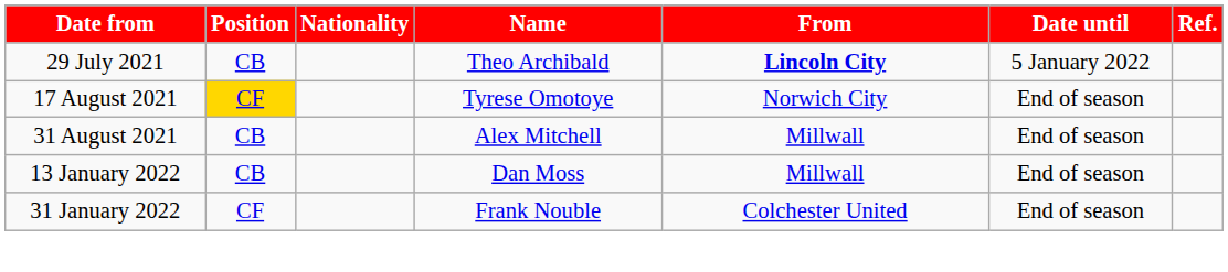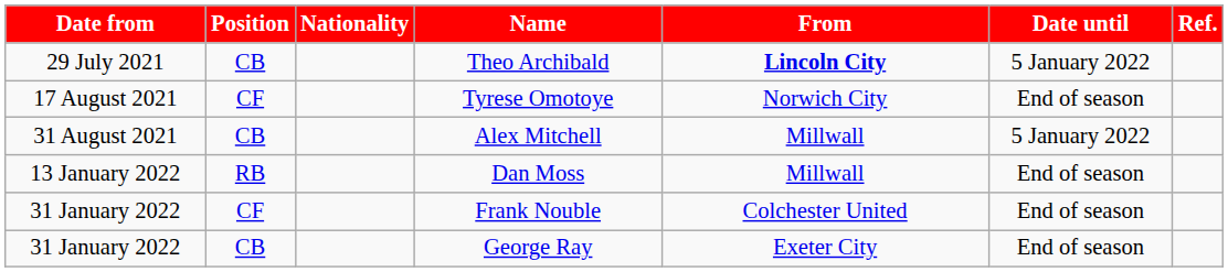Tyrese Omotoye | Position: gold background -> no background
Alex Mitchell | Date until: End of season -> 5 January 2022
Dan Moss | Position: CB -> RB
+ row: 31 January 2022 | CB | George Ray | Exeter City | End of season
